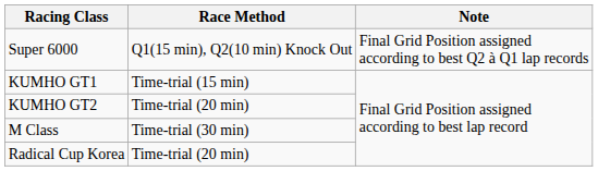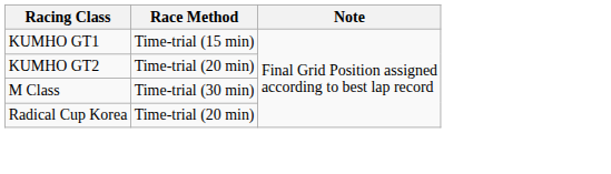- row: Super 6000 | Q1(15 min), Q2(10 min) Knock Out | Final Grid Position assigned according to best Q2 à Q1 lap records
